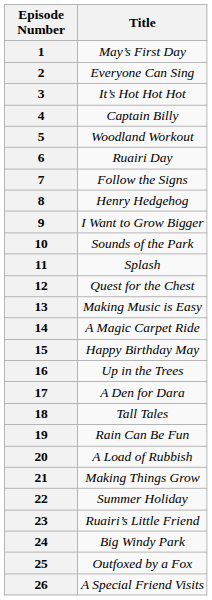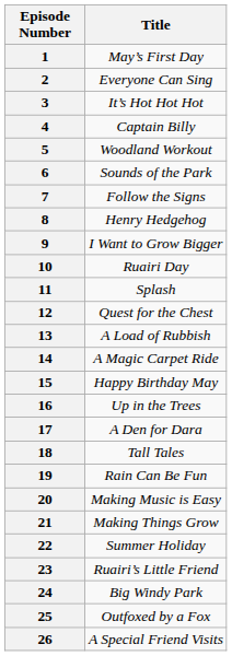6 | Title: Ruairi Day -> Sounds of the Park
10 | Title: Sounds of the Park -> Ruairi Day
13 | Title: Making Music is Easy -> A Load of Rubbish
20 | Title: A Load of Rubbish -> Making Music is Easy
